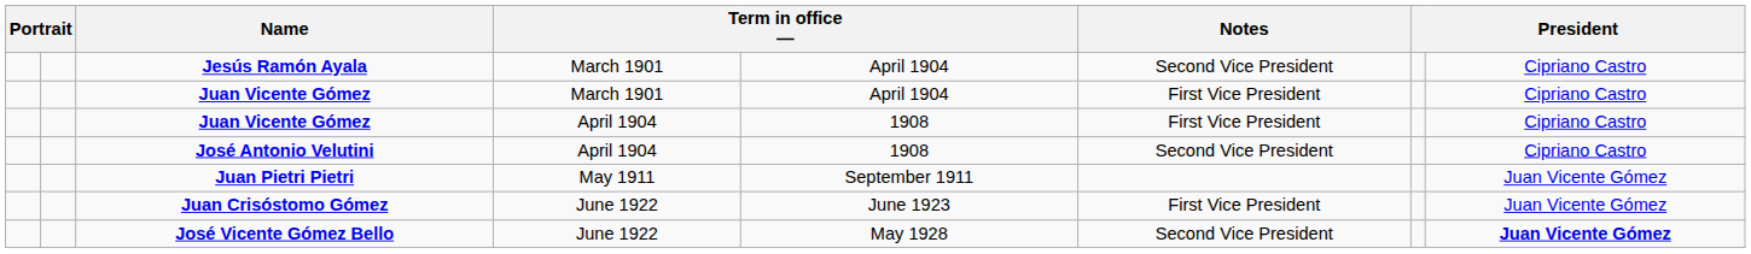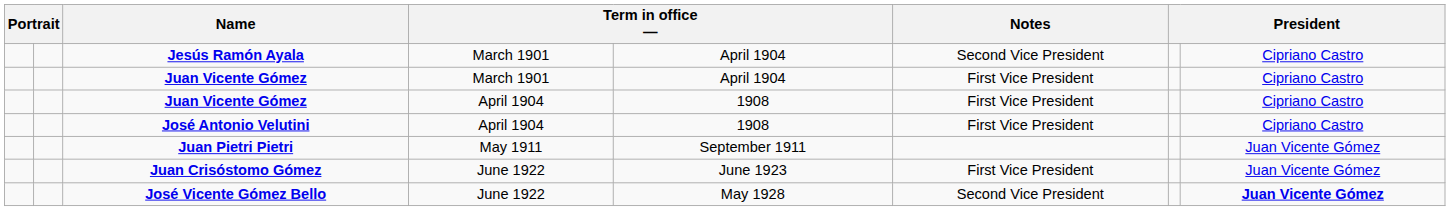José Antonio Velutini | Notes: Second Vice President -> First Vice President
